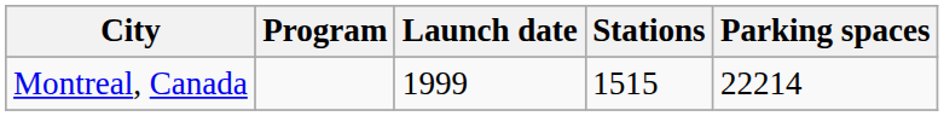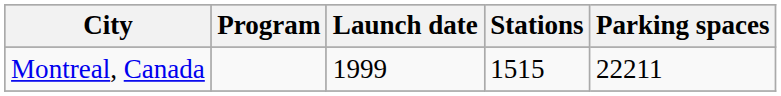Montreal, Canada | Parking spaces: 22214 -> 22211
